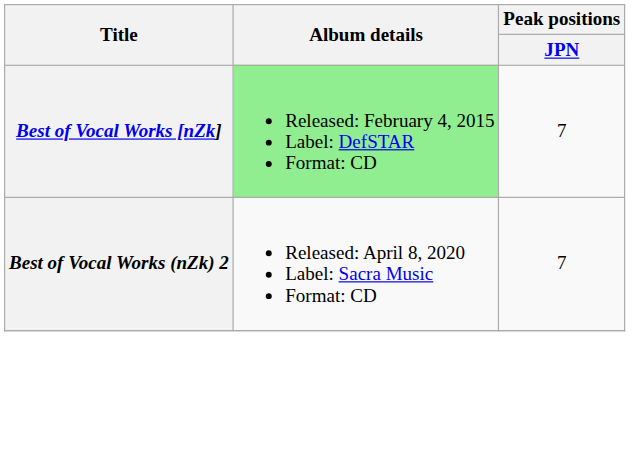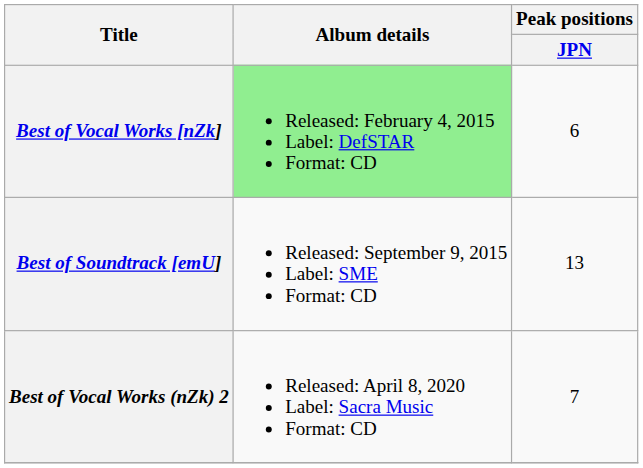Best of Vocal Works [nZk] | Peak positions / JPN: 7 -> 6
+ row: Best of Soundtrack [emU] | Released: September 9, 2015 Label: SME Format: CD | 13
